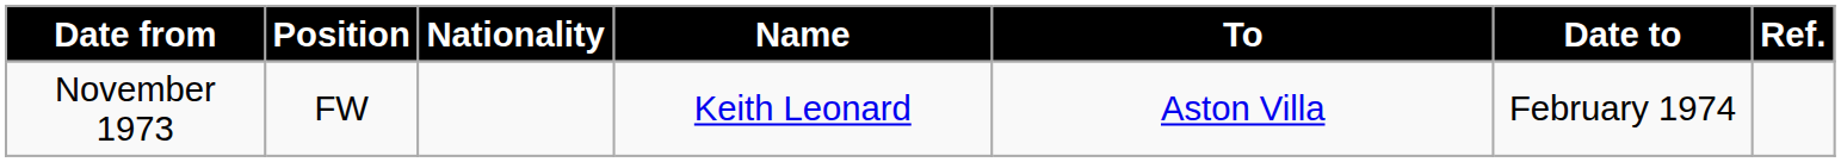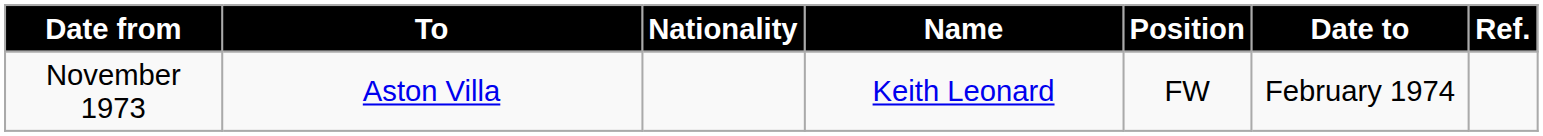columns swapped: Position <-> To
